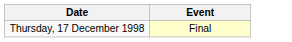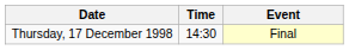+ column: Time | 14:30
